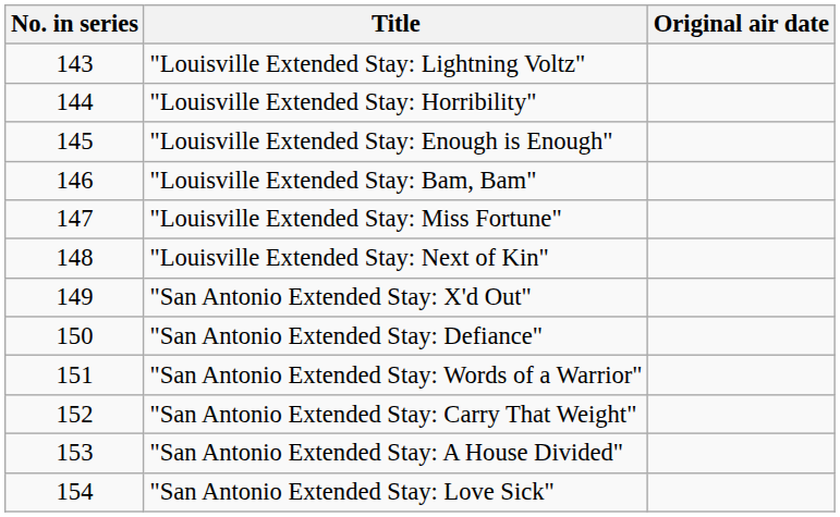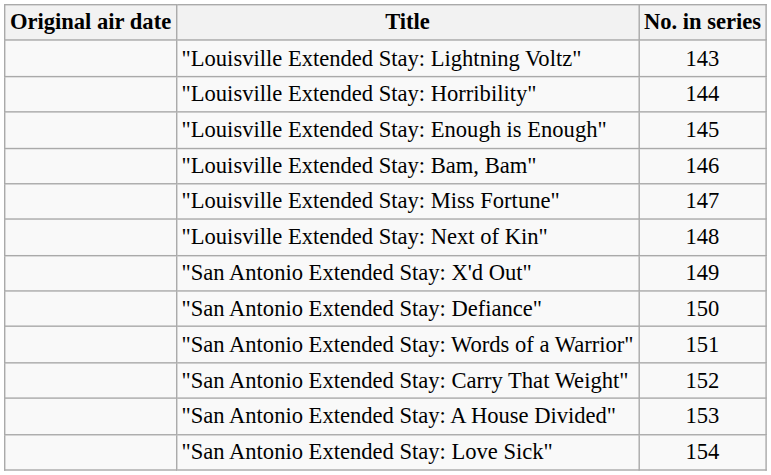columns swapped: No. in series <-> Original air date
